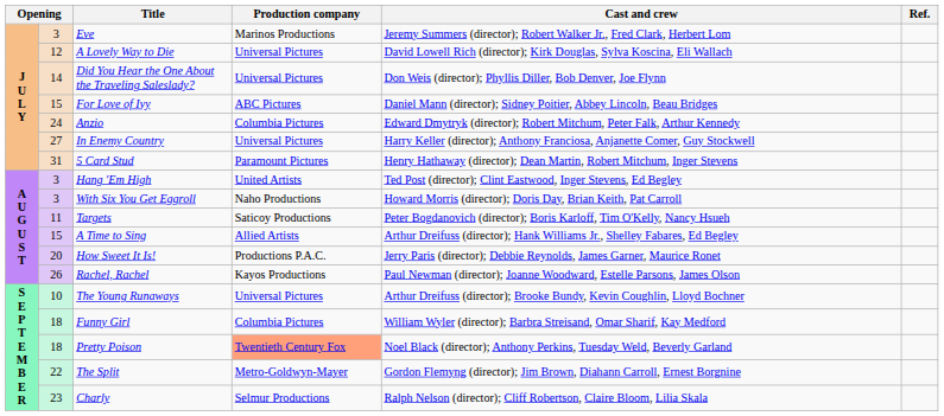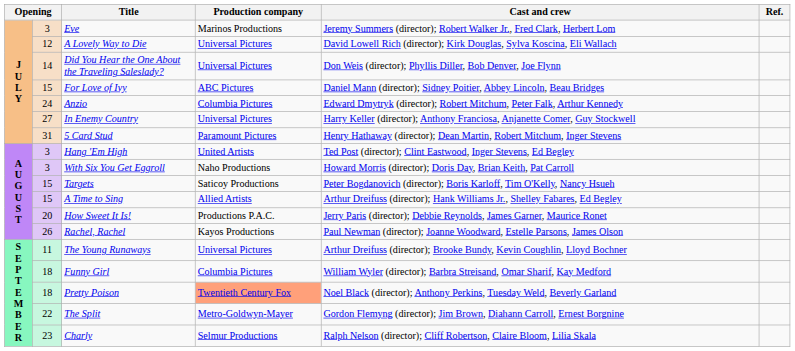Targets | column 2: 11 -> 15
The Young Runaways | column 2: 10 -> 11
